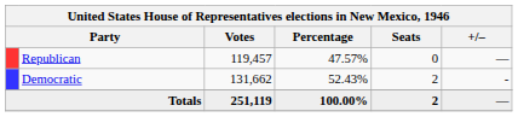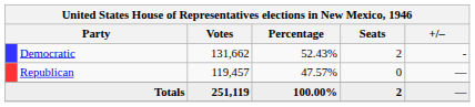rows swapped: Democratic <-> Republican
